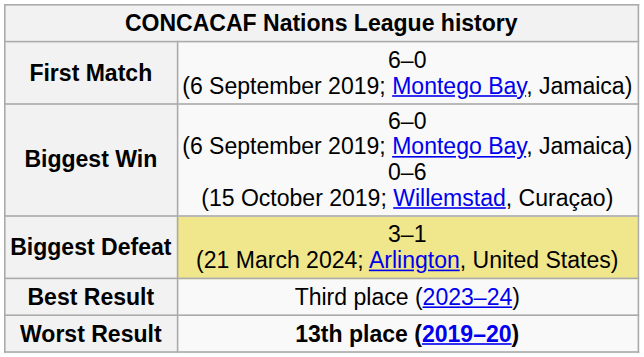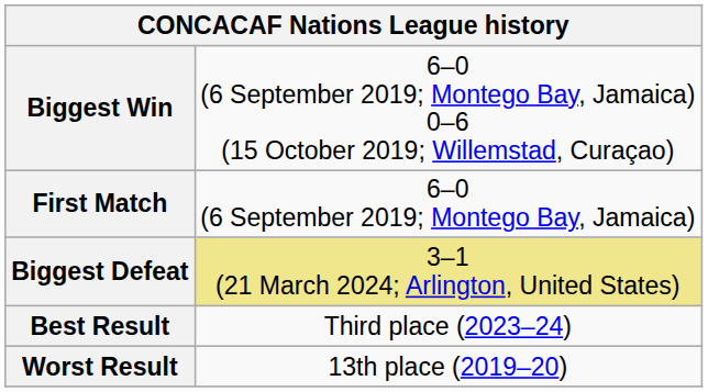rows swapped: First Match <-> Biggest Win
Worst Result | column 2: bold -> normal
